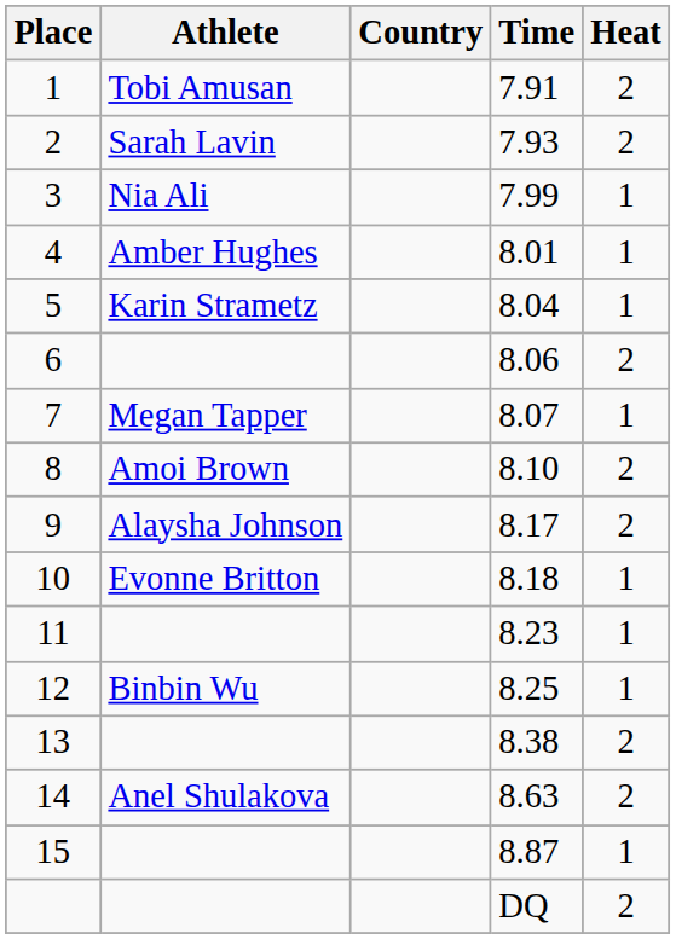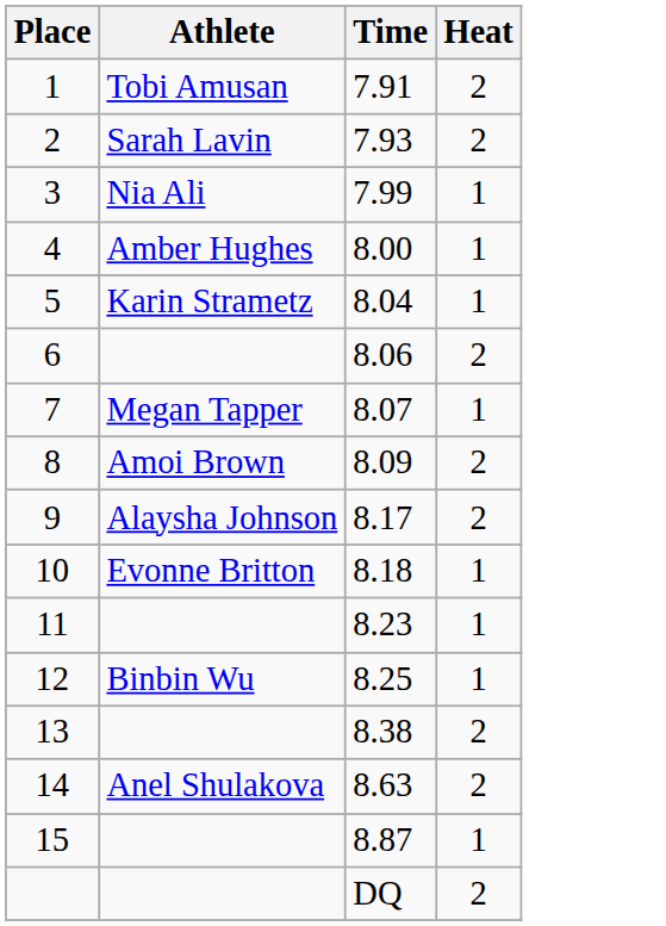- column: Country
4 | Time: 8.01 -> 8.00
8 | Time: 8.10 -> 8.09
